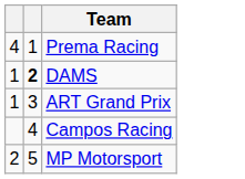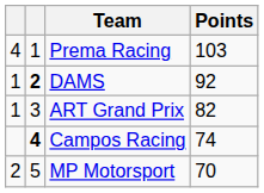+ column: Points | 103 | 92 | 82 | 74 | 70
Campos Racing | column 2: normal -> bold
